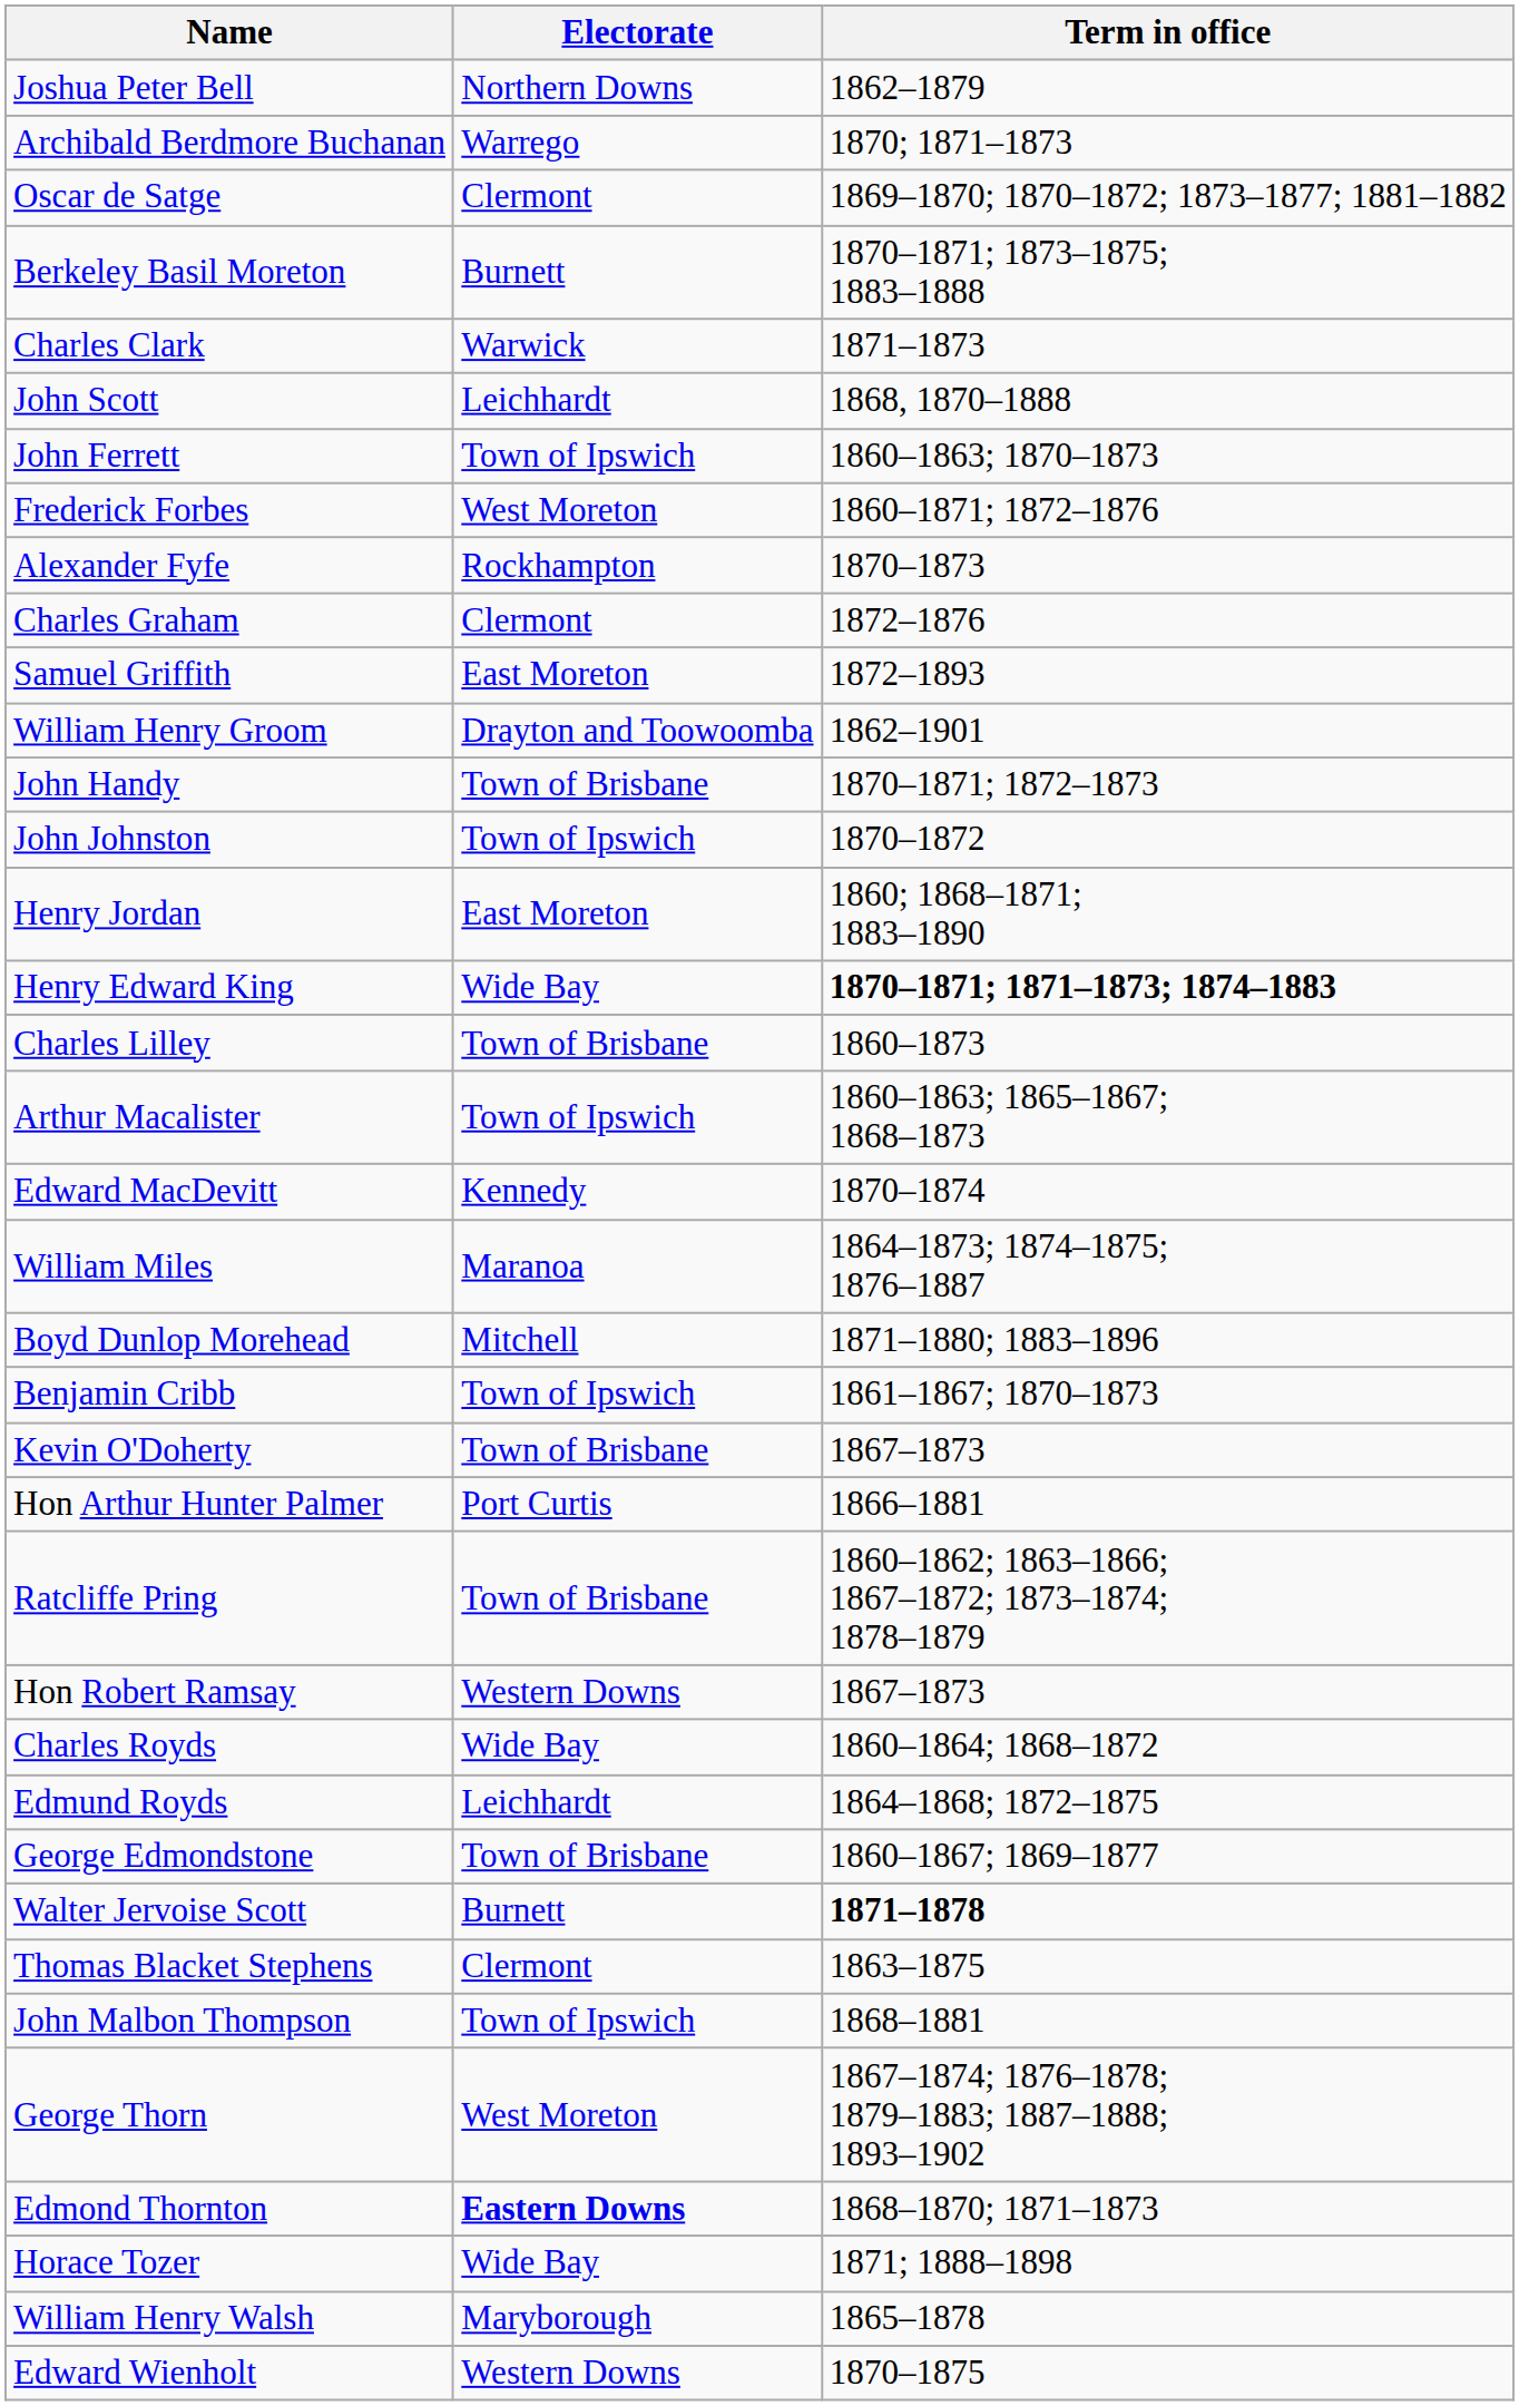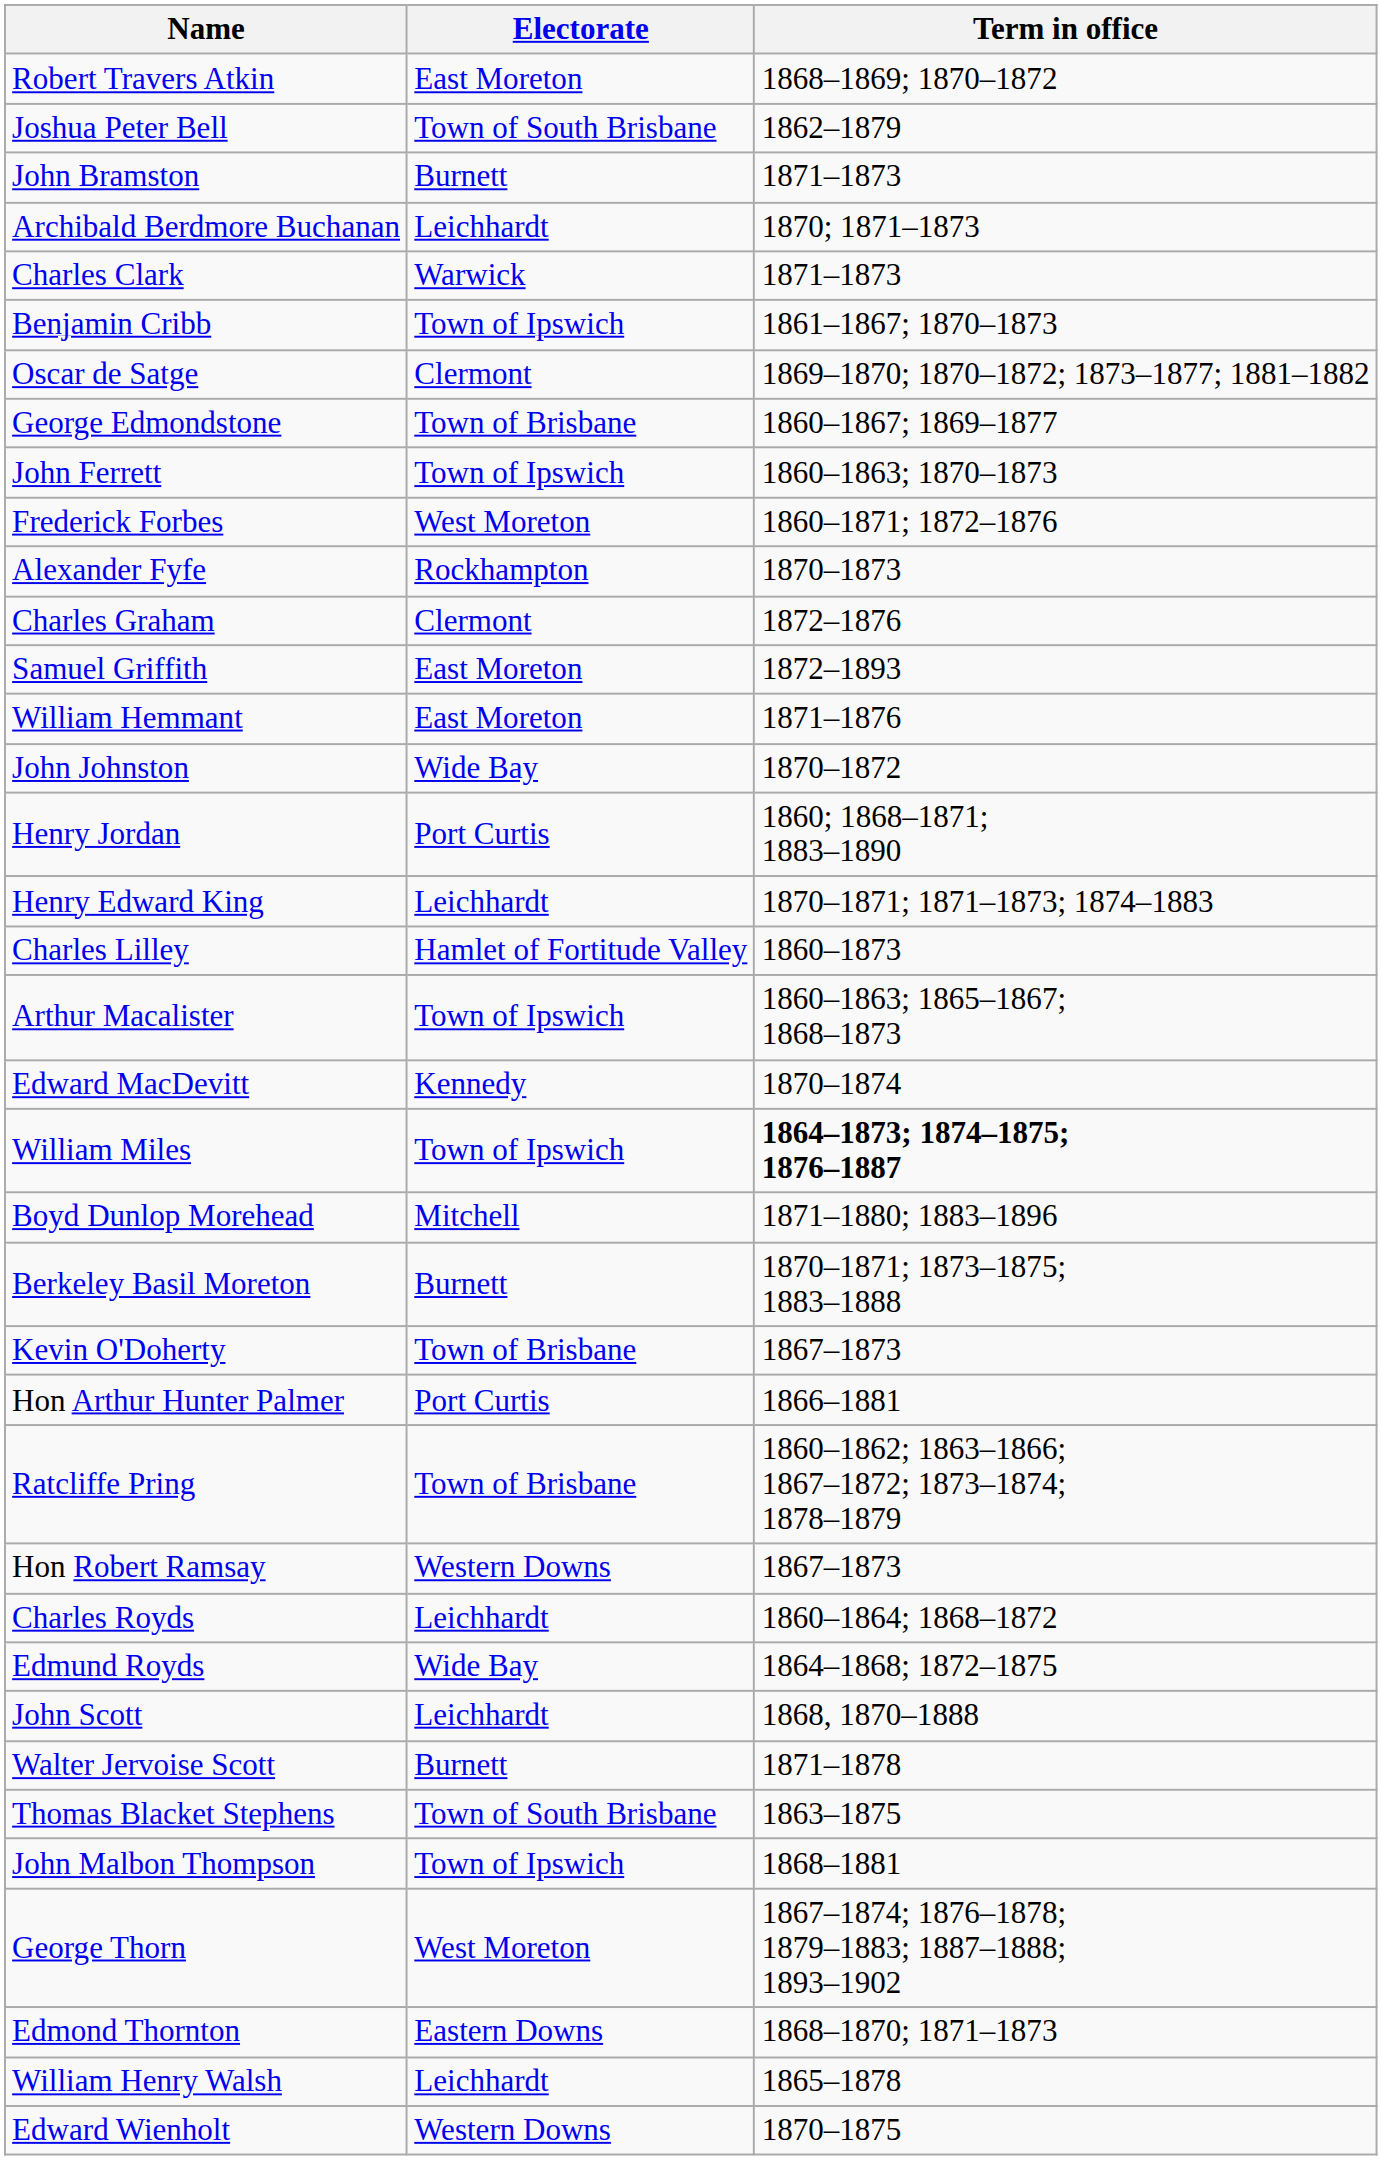+ row: Robert Travers Atkin | East Moreton | 1868–1869; 1870–1872
Joshua Peter Bell | Electorate: Northern Downs -> Town of South Brisbane
+ row: John Bramston | Burnett | 1871–1873
Archibald Berdmore Buchanan | Electorate: Warrego -> Leichhardt
rows swapped: Charles Clark <-> Oscar de Satge
rows swapped: Benjamin Cribb <-> Berkeley Basil Moreton
rows swapped: George Edmondstone <-> John Scott
- row: William Henry Groom | Drayton and Toowoomba | 1862–1901
- row: John Handy | Town of Brisbane | 1870–1871; 1872–1873
+ row: William Hemmant | East Moreton | 1871–1876
John Johnston | Electorate: Town of Ipswich -> Wide Bay
Henry Jordan | Electorate: East Moreton -> Port Curtis
Henry Edward King | Electorate: Wide Bay -> Leichhardt
Henry Edward King | Term in office: bold -> normal
Charles Lilley | Electorate: Town of Brisbane -> Hamlet of Fortitude Valley
William Miles | Electorate: Maranoa -> Town of Ipswich
William Miles | Term in office: normal -> bold
Charles Royds | Electorate: Wide Bay -> Leichhardt
Edmund Royds | Electorate: Leichhardt -> Wide Bay
Walter Jervoise Scott | Term in office: bold -> normal
Thomas Blacket Stephens | Electorate: Clermont -> Town of South Brisbane
Edmond Thornton | Electorate: bold -> normal
- row: Horace Tozer | Wide Bay | 1871; 1888–1898
William Henry Walsh | Electorate: Maryborough -> Leichhardt
